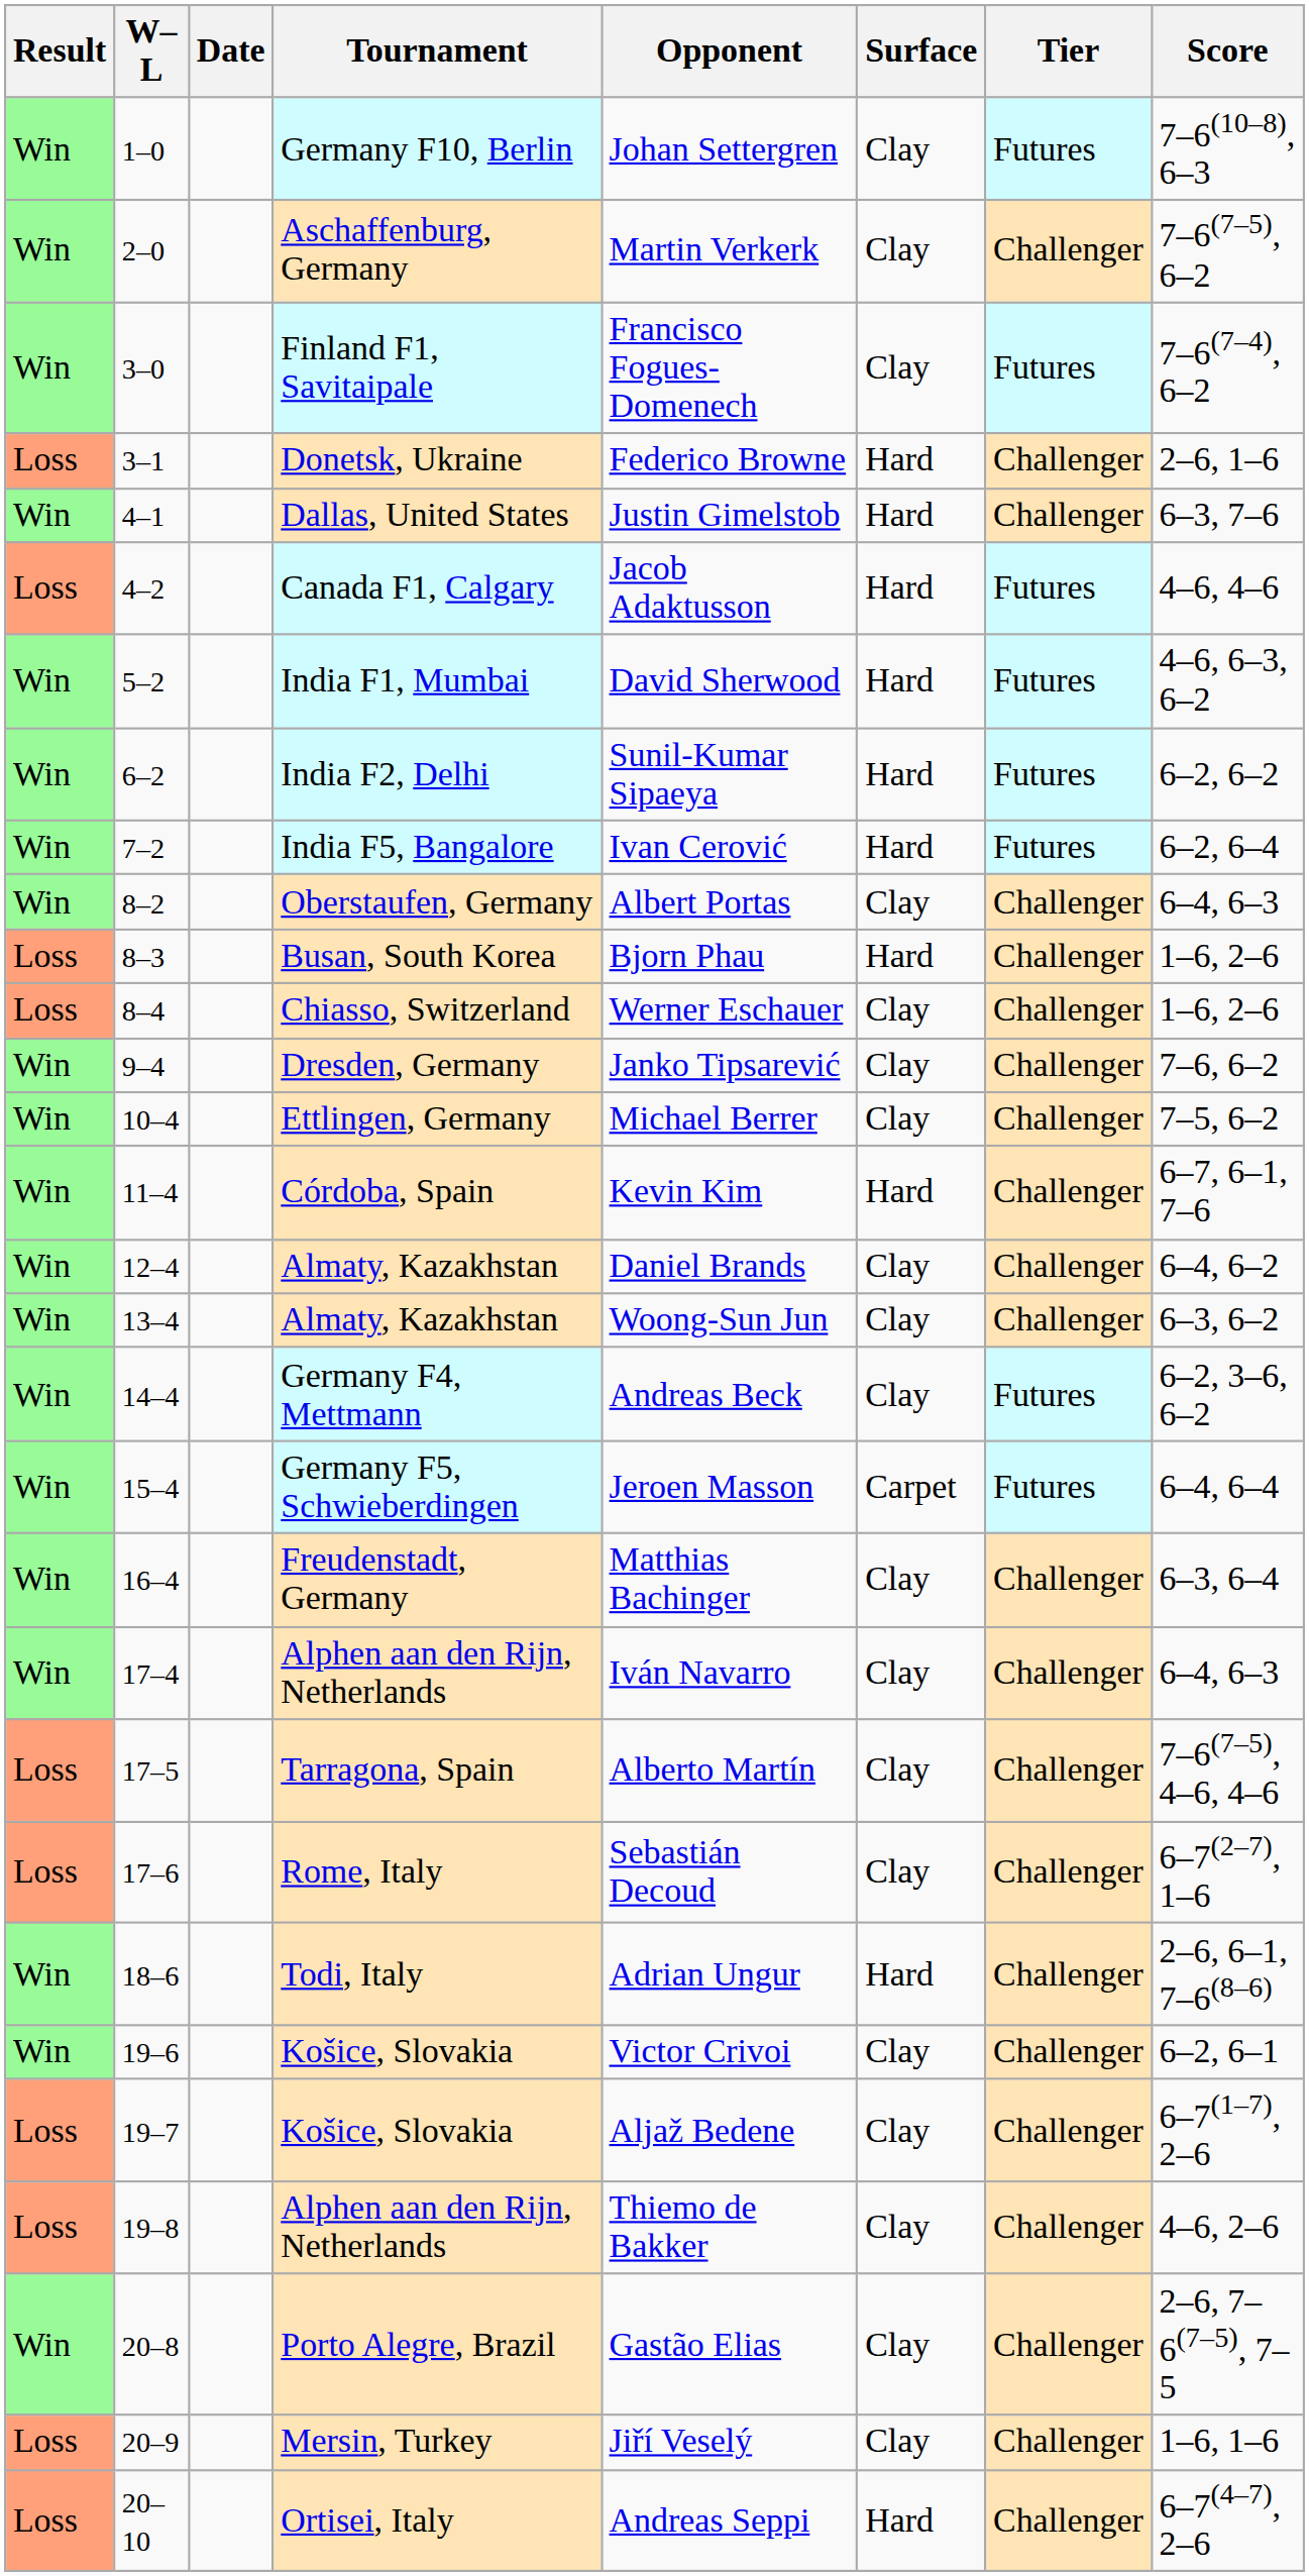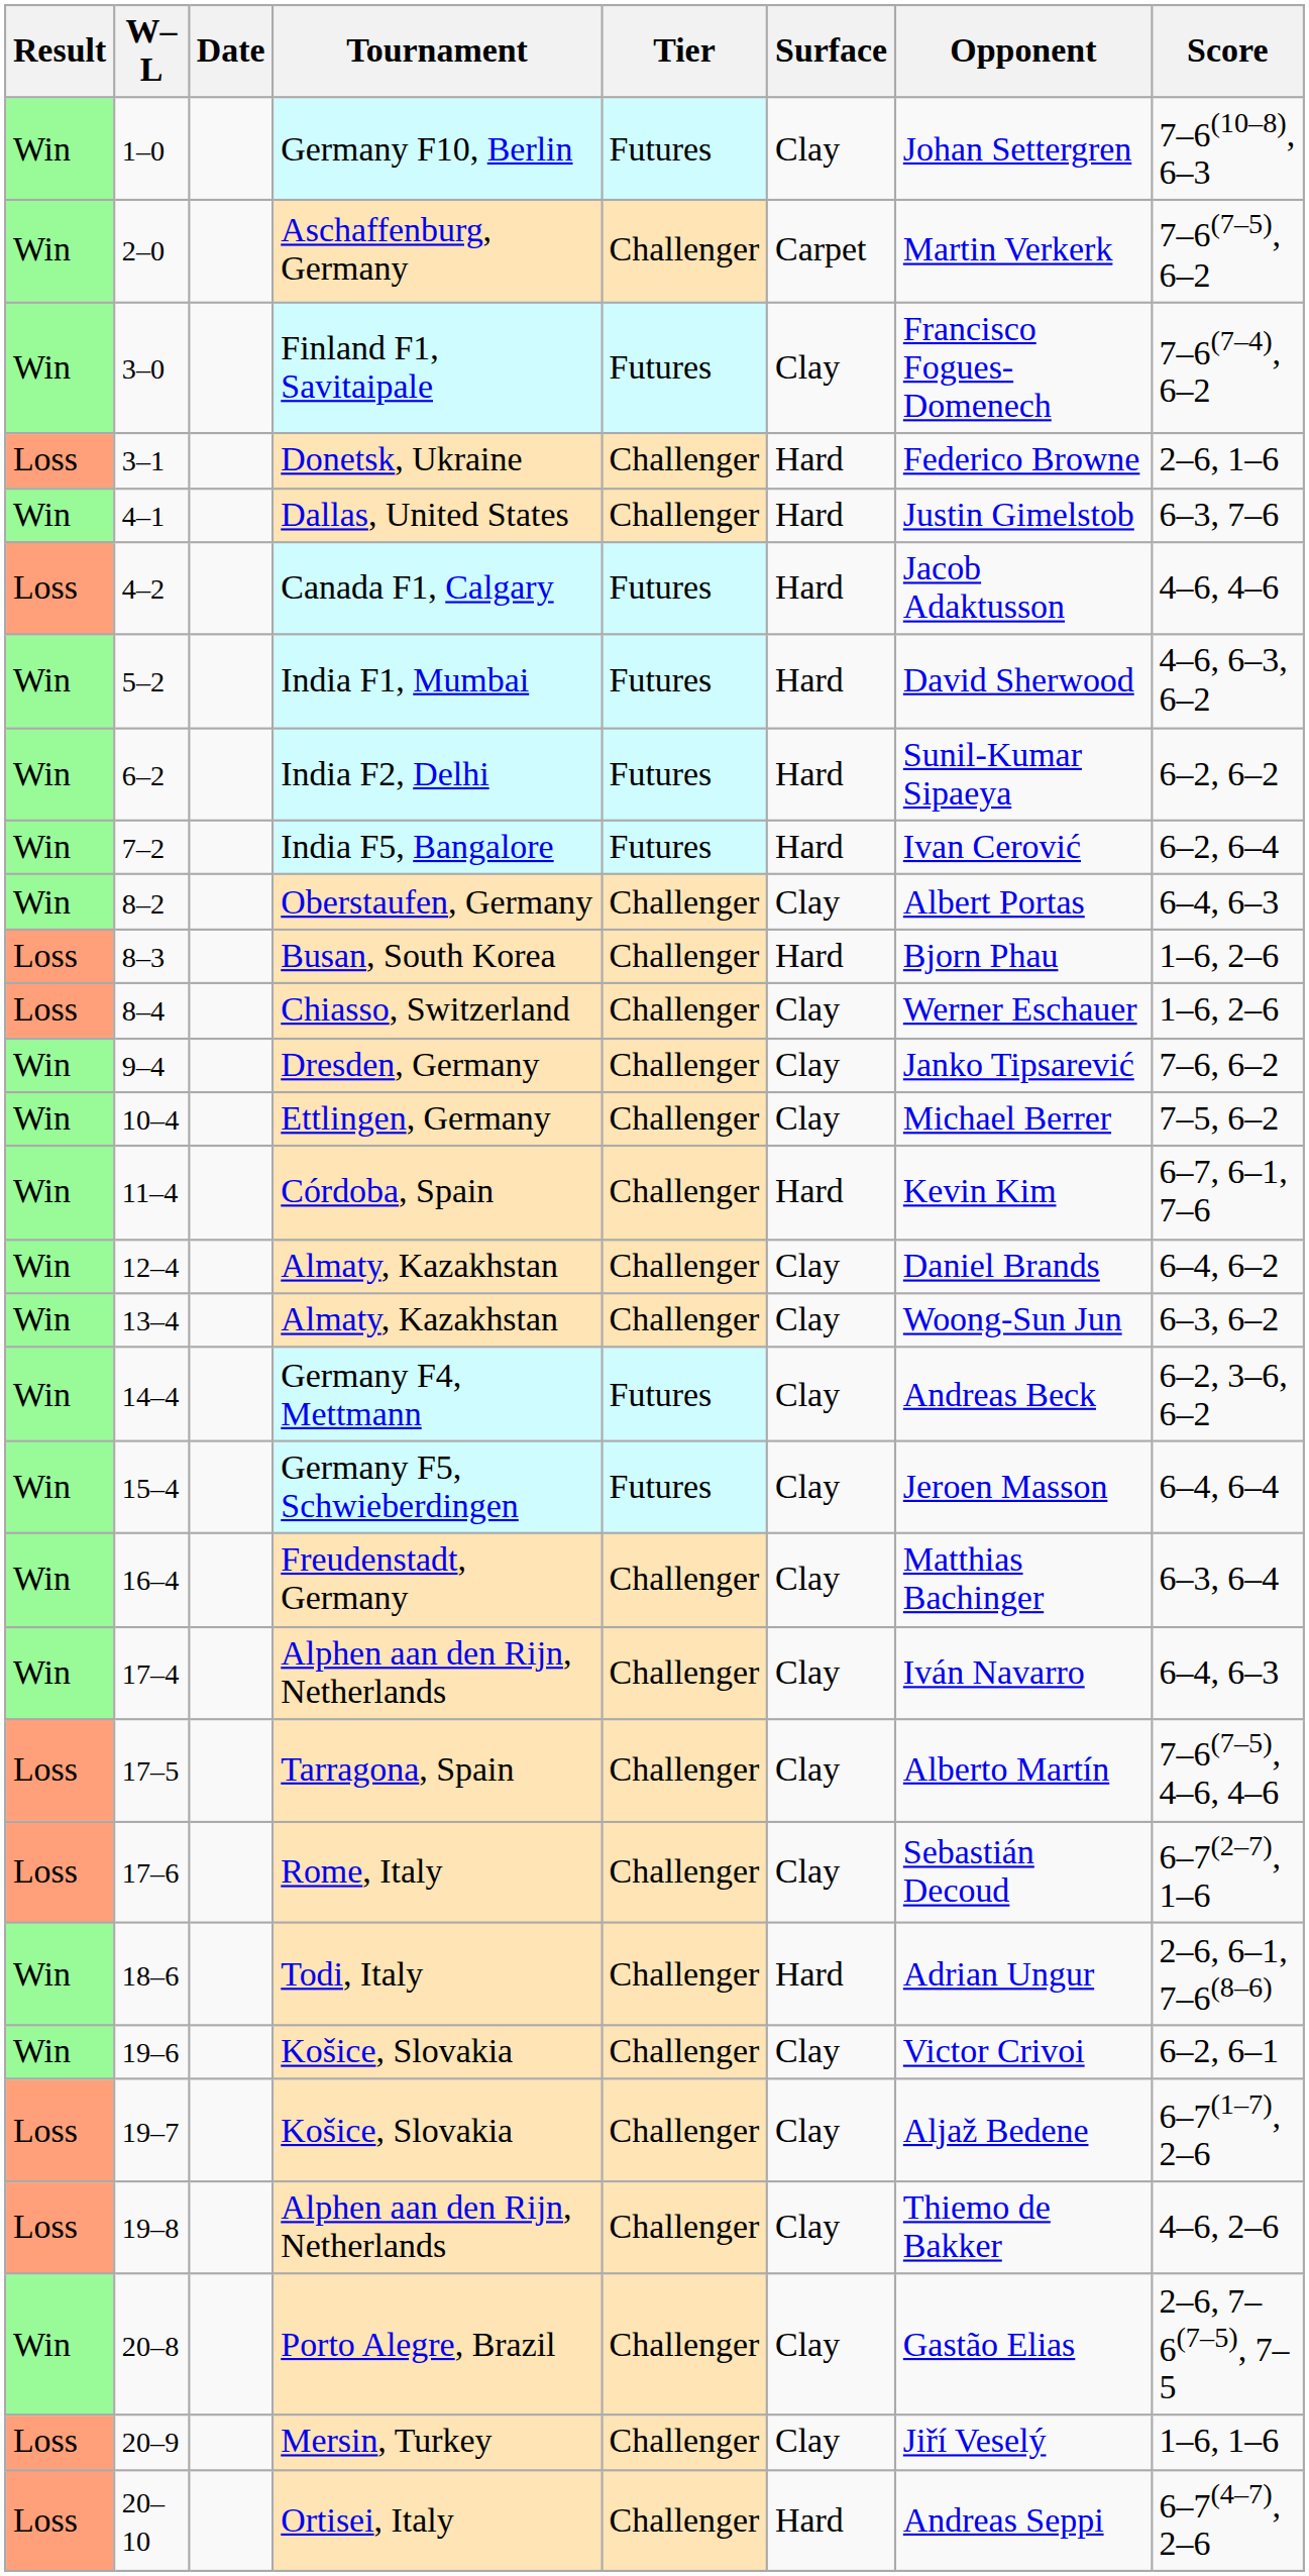columns swapped: Tier <-> Opponent
Aschaffenburg, Germany | Surface: Clay -> Carpet
Germany F5, Schwieberdingen | Surface: Carpet -> Clay
